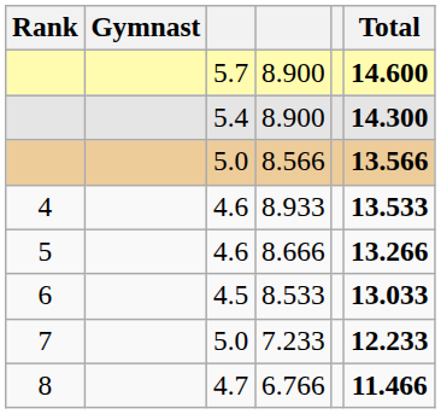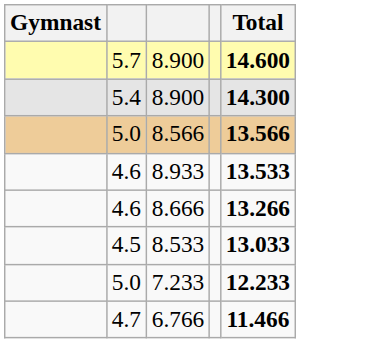- column: Rank | 4 | 5 | 6 | 7 | 8
